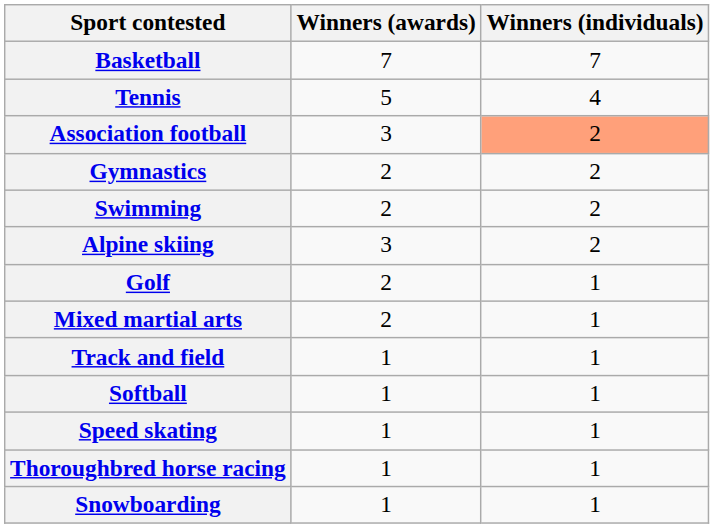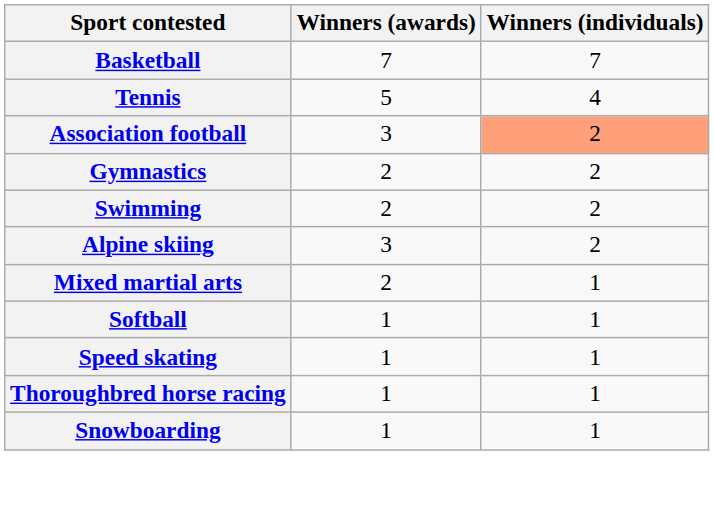- row: Golf | 2 | 1
- row: Track and field | 1 | 1
